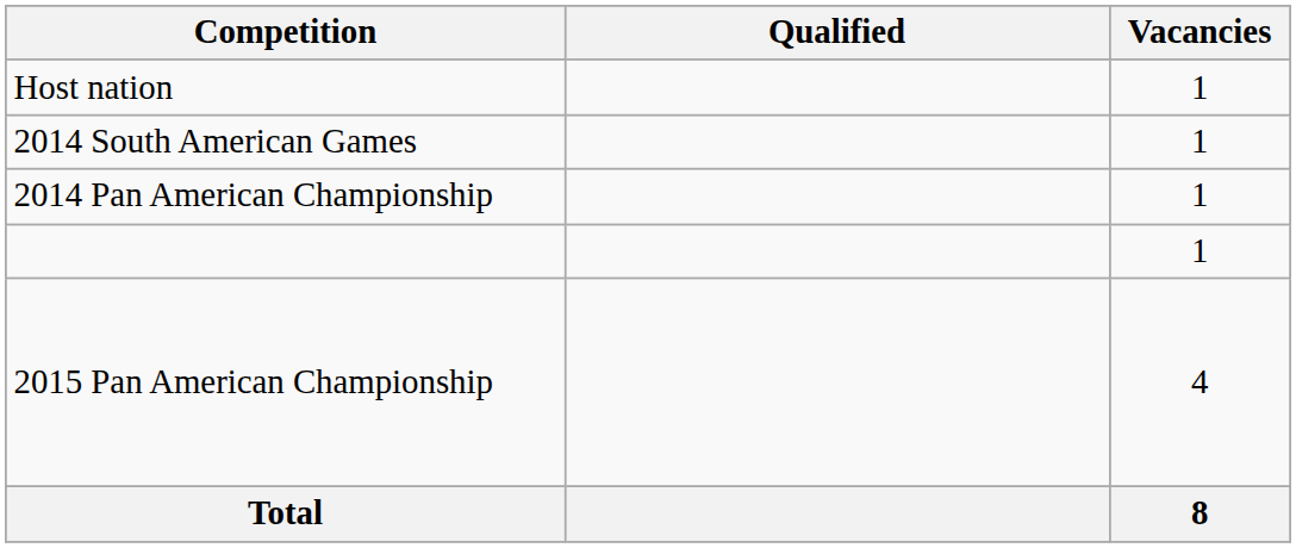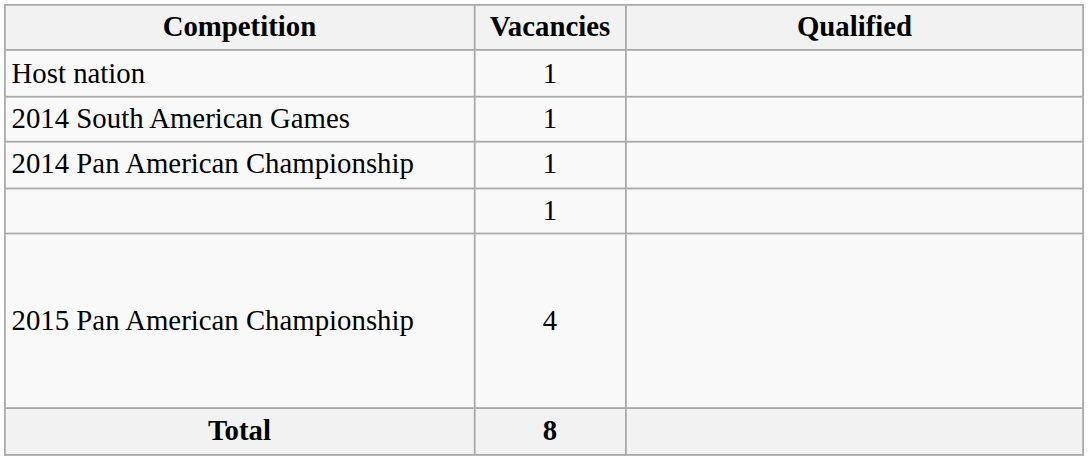columns swapped: Vacancies <-> Qualified
